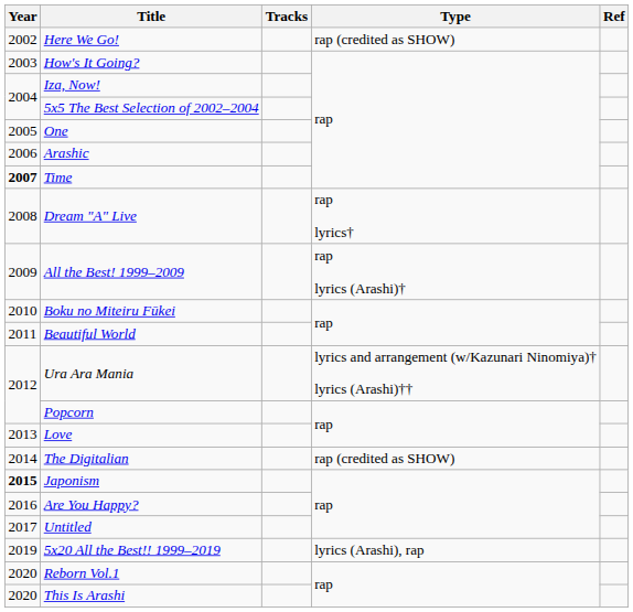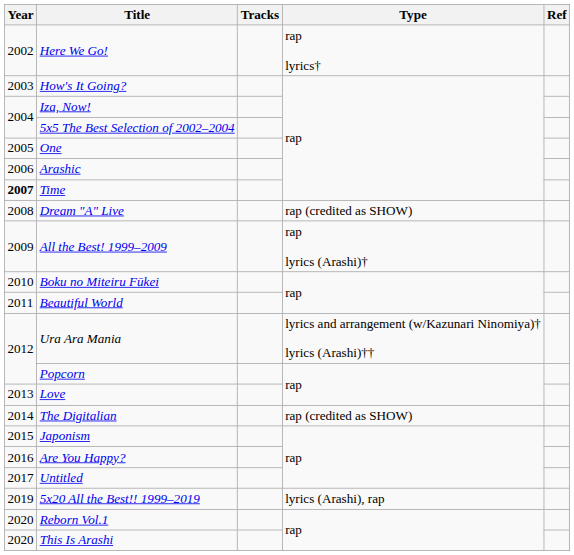Here We Go! | Type: rap (credited as SHOW) -> rap lyrics†
Dream "A" Live | Type: rap lyrics† -> rap (credited as SHOW)
Japonism | Year: bold -> normal
